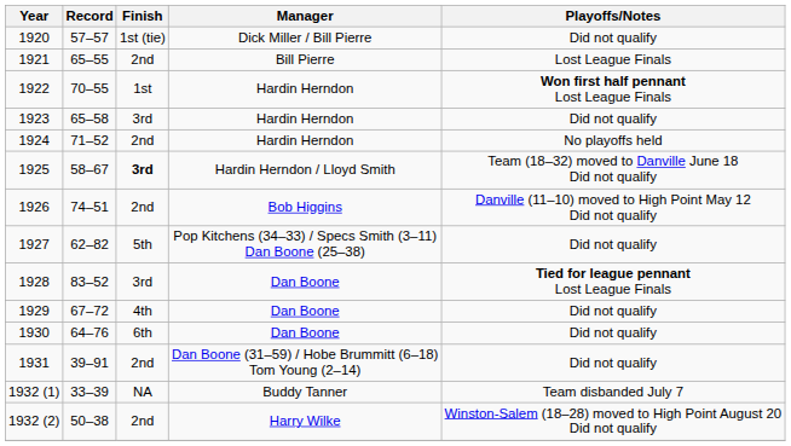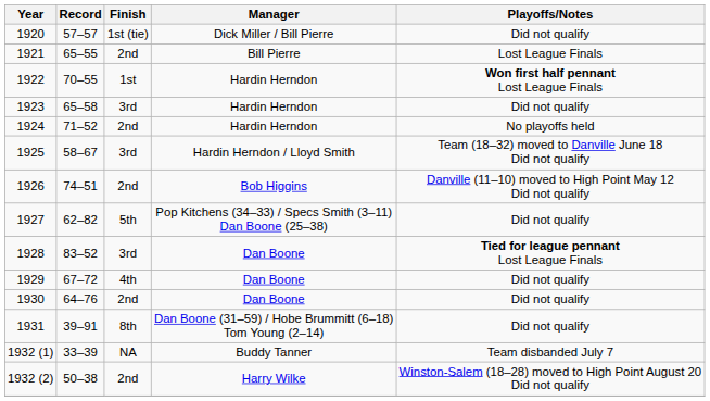1925 | Finish: bold -> normal
1930 | Finish: 6th -> 2nd
1931 | Finish: 2nd -> 8th
